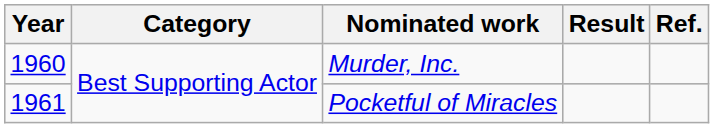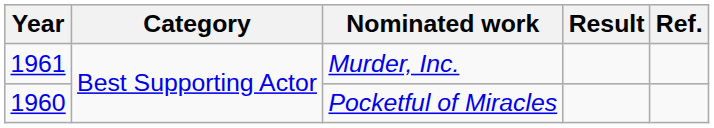Murder, Inc. | Year: 1960 -> 1961
Pocketful of Miracles | Year: 1961 -> 1960
